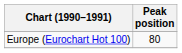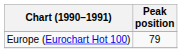Europe (Eurochart Hot 100) | Peak position: 80 -> 79
